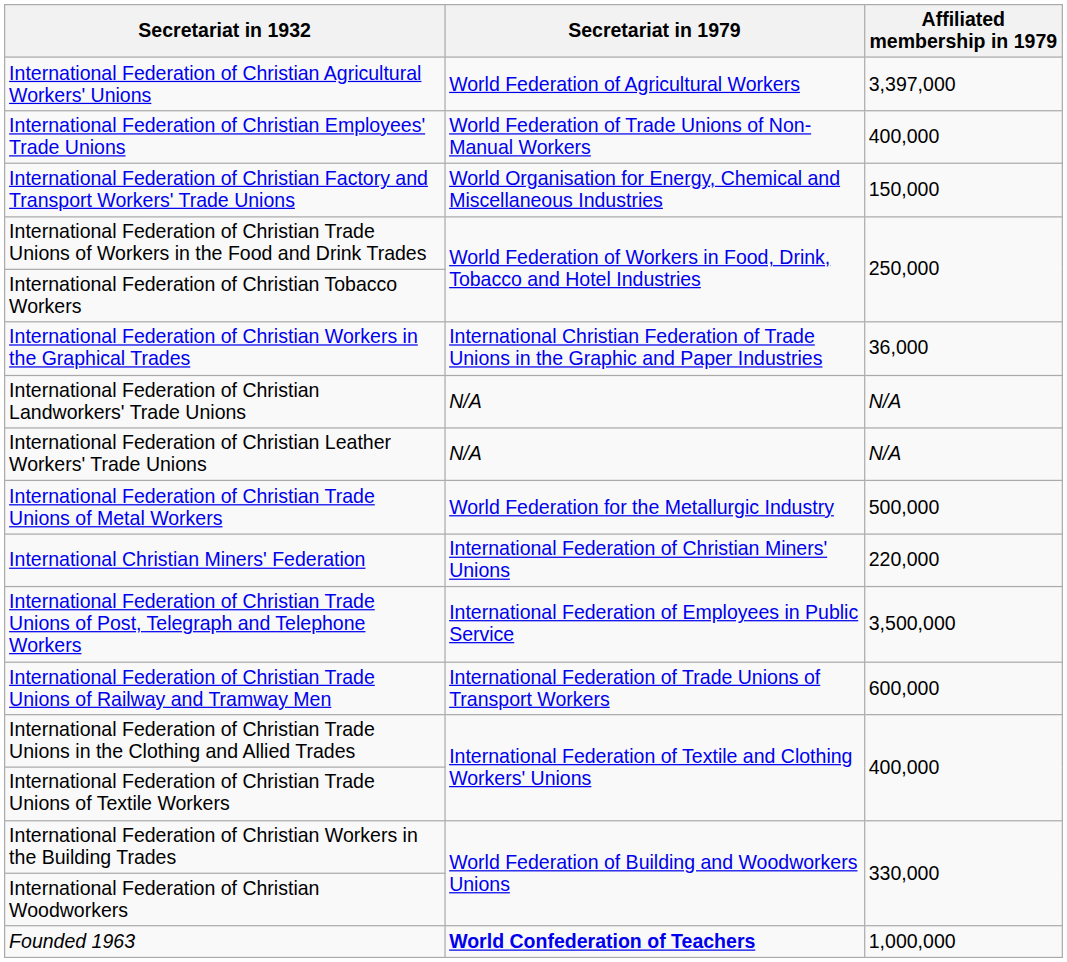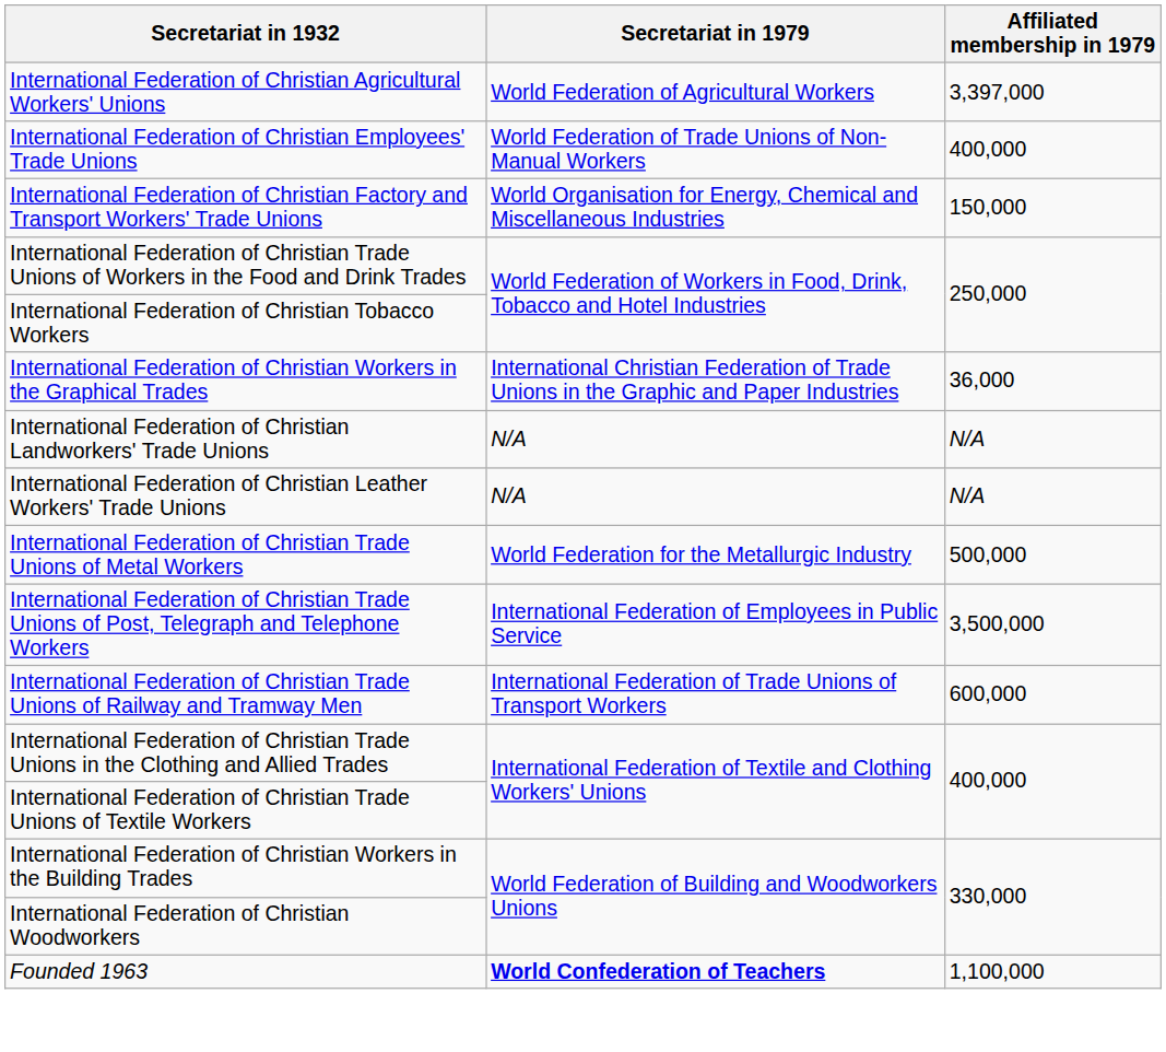- row: International Christian Miners' Federation | International Federation of Christian Miners' Unions | 220,000
Founded 1963 | Affiliated membership in 1979: 1,000,000 -> 1,100,000
